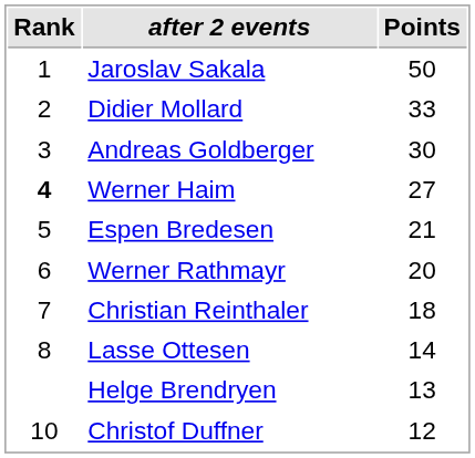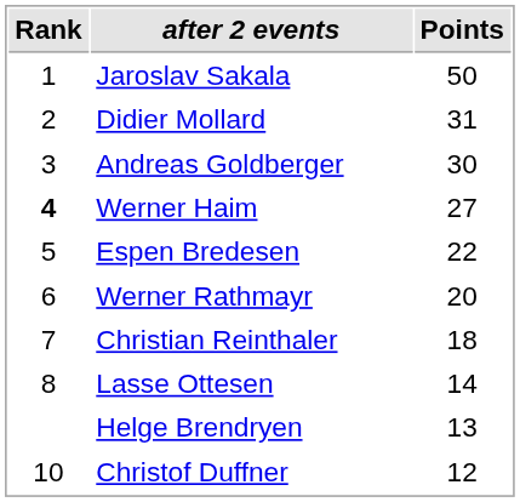Didier Mollard | Points: 33 -> 31
Espen Bredesen | Points: 21 -> 22
